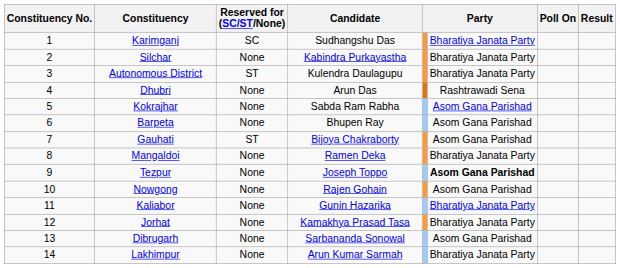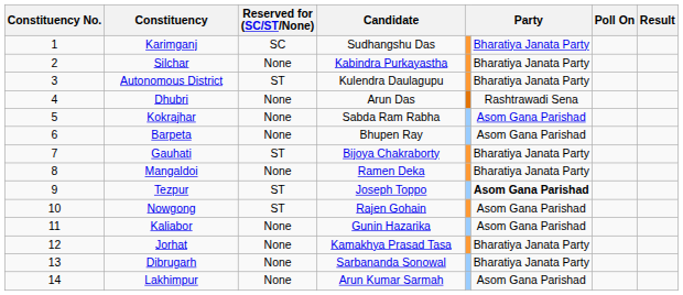Gauhati | column 6: Asom Gana Parishad -> Bharatiya Janata Party
Tezpur | Reserved for (SC/ST/None): None -> ST
Nowgong | Reserved for (SC/ST/None): None -> ST
Kaliabor | column 6: Bharatiya Janata Party -> Asom Gana Parishad
Dibrugarh | column 6: Asom Gana Parishad -> Bharatiya Janata Party
Lakhimpur | column 6: Bharatiya Janata Party -> Asom Gana Parishad
